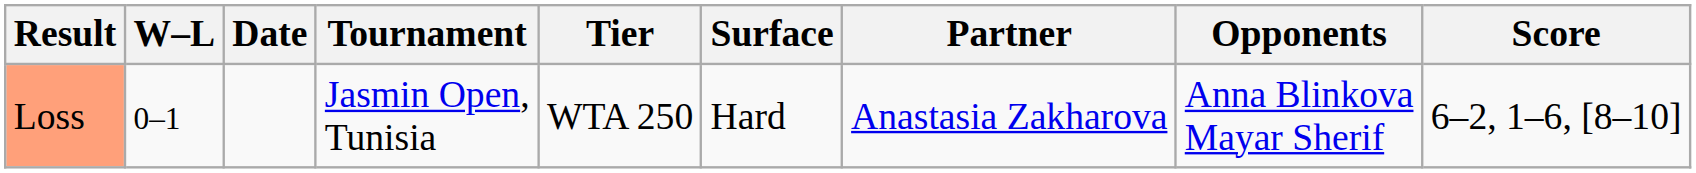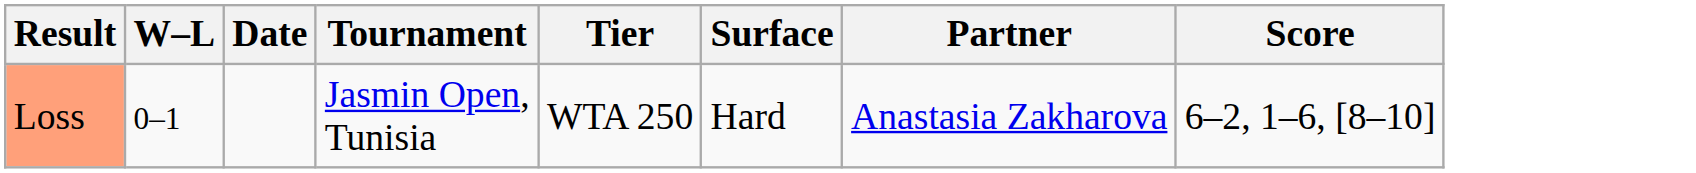- column: Opponents | Anna Blinkova Mayar Sherif
